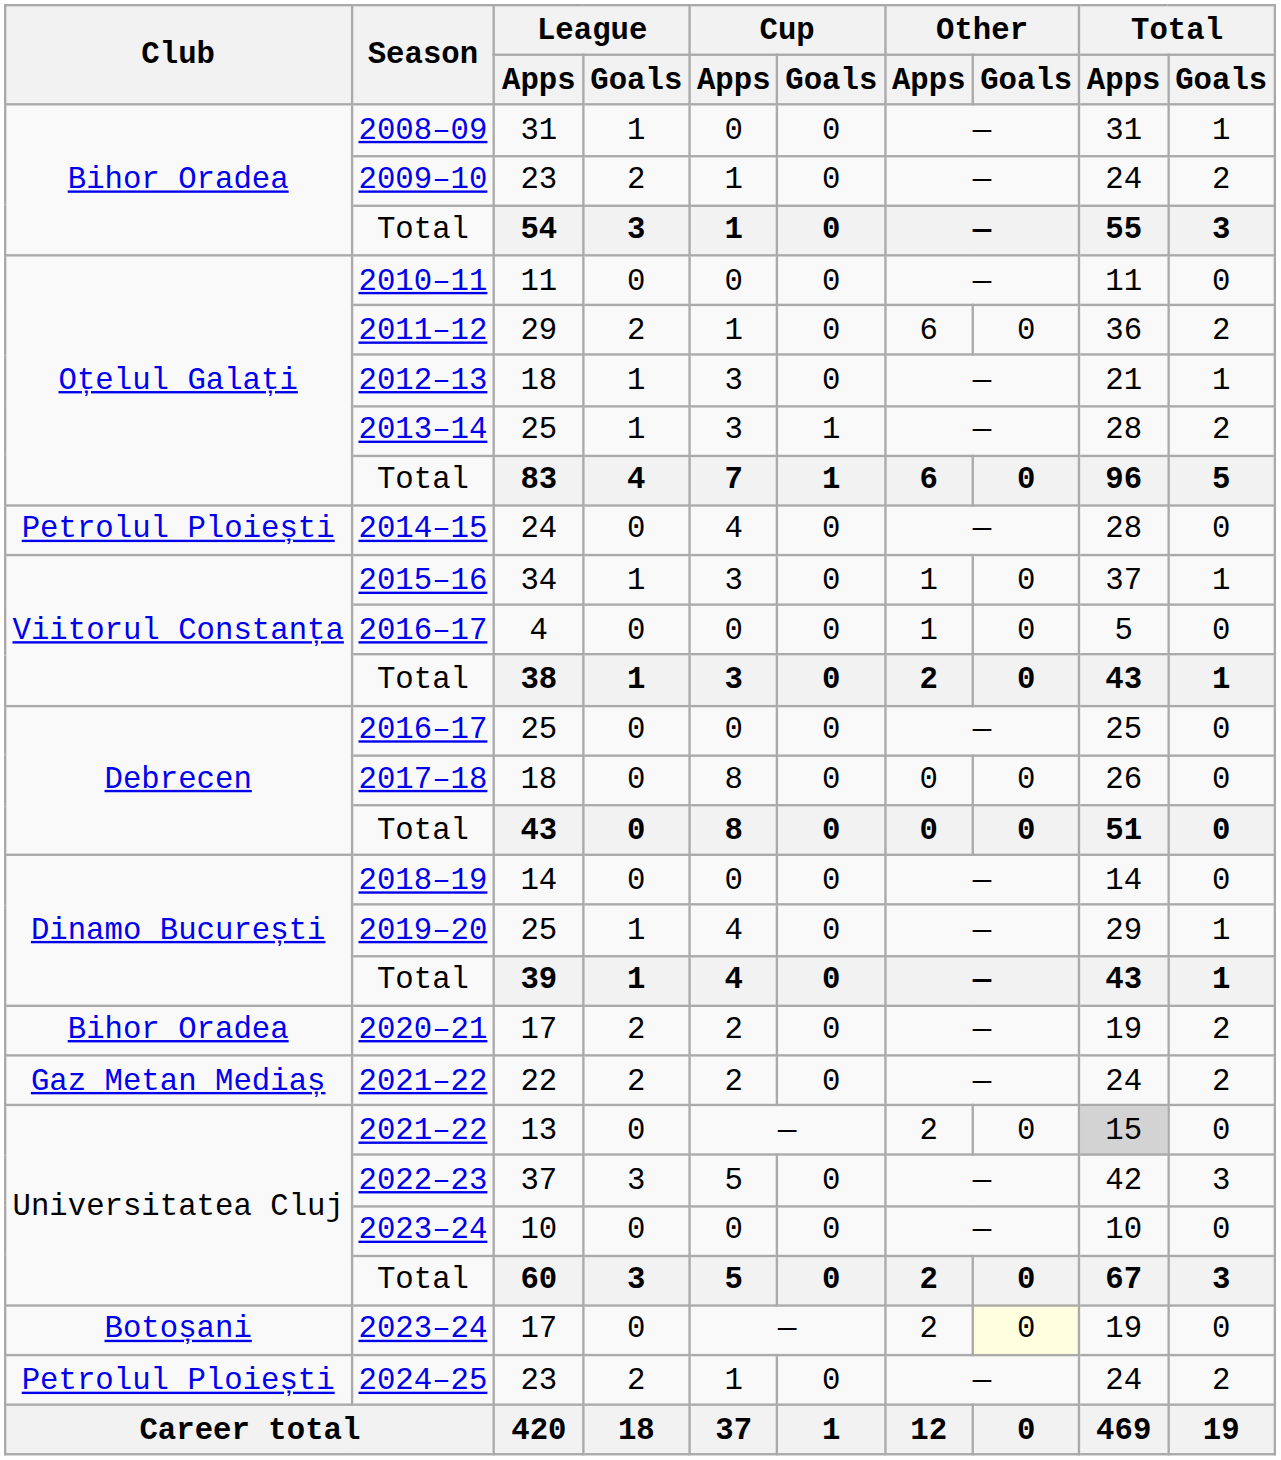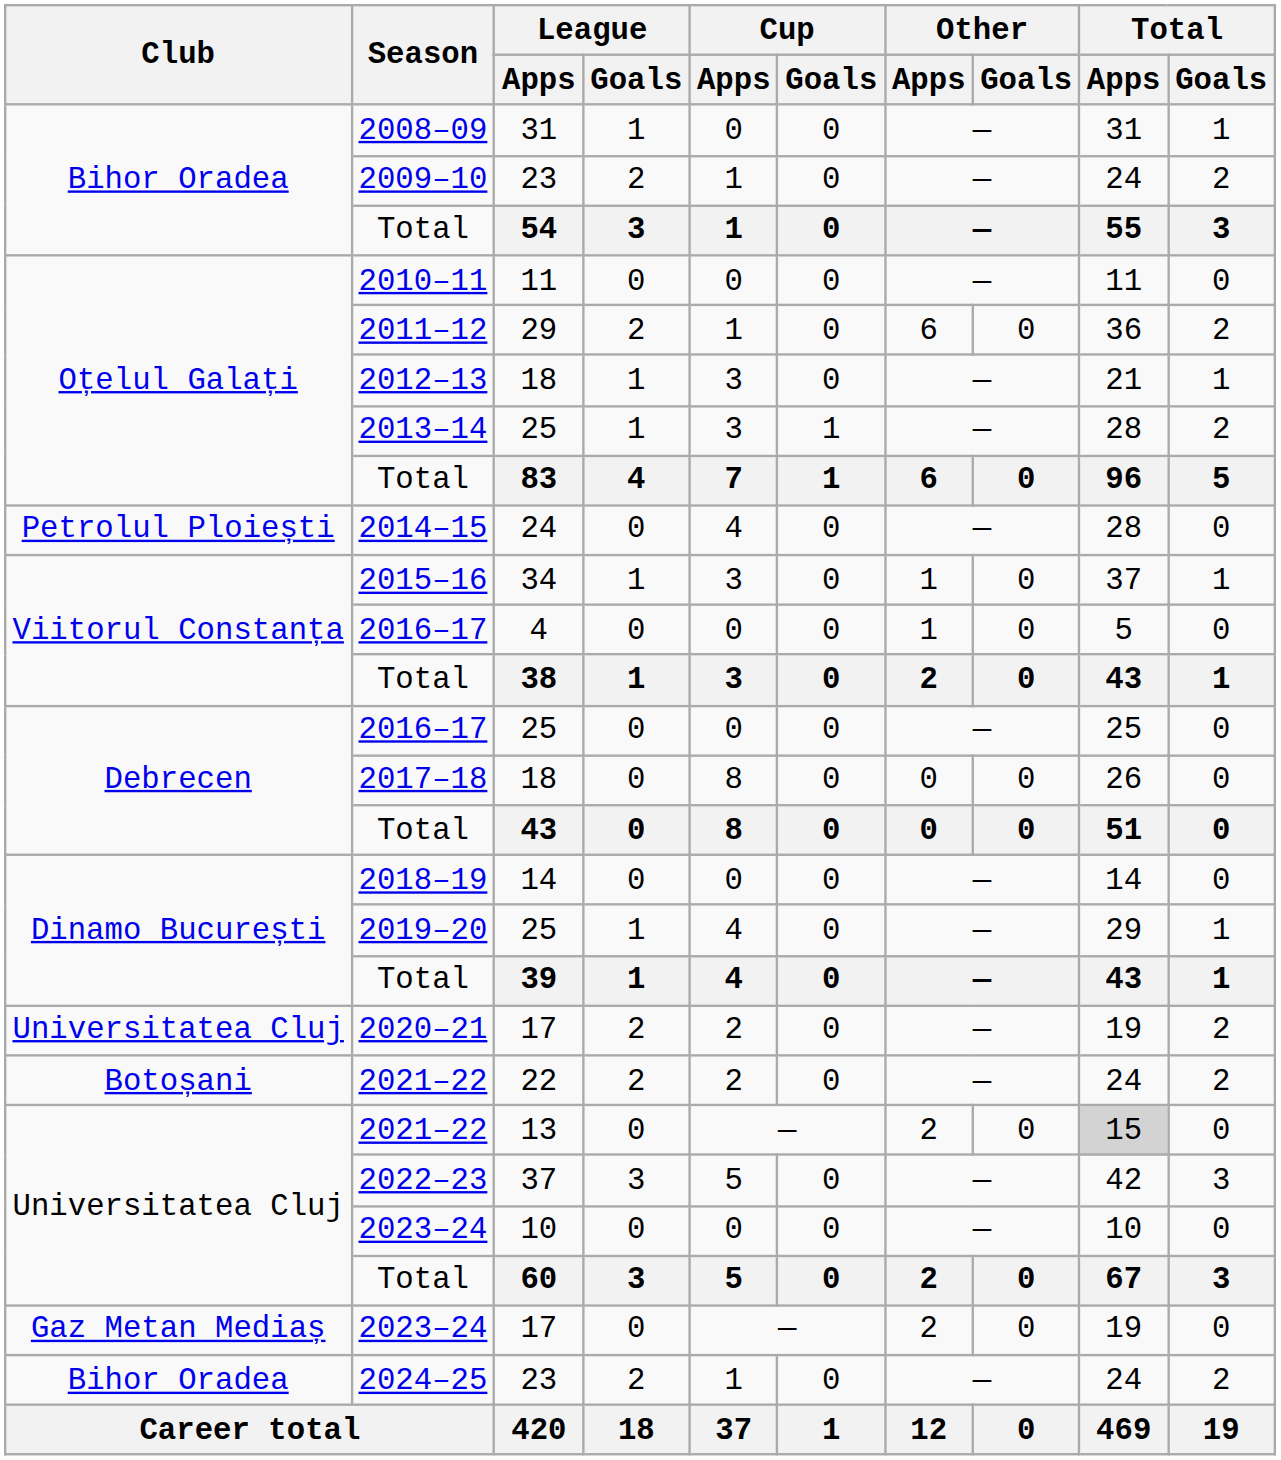2020–21 / 17 | Club: Bihor Oradea -> Universitatea Cluj
22 | Club: Gaz Metan Mediaș -> Botoșani
2023–24 / 17 | Club: Botoșani -> Gaz Metan Mediaș
2023–24 / 17 | Other / Goals: lightyellow background -> no background
2024–25 / 23 | Club: Petrolul Ploiești -> Bihor Oradea
